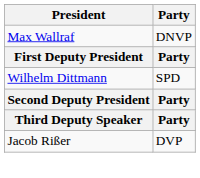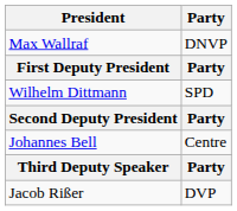+ row: Johannes Bell | Centre
